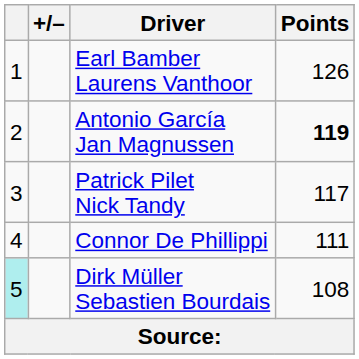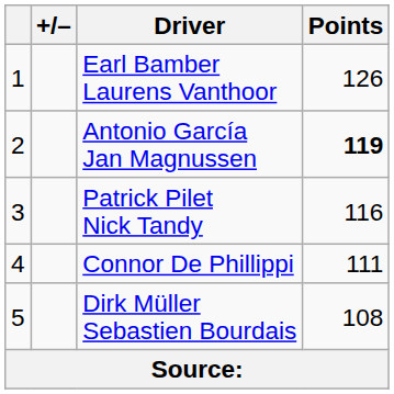Patrick Pilet Nick Tandy | Points: 117 -> 116
Dirk Müller Sebastien Bourdais | column 1: paleturquoise background -> no background
